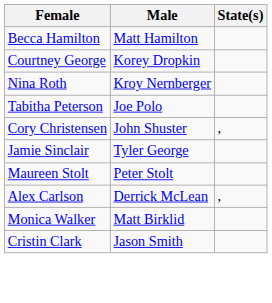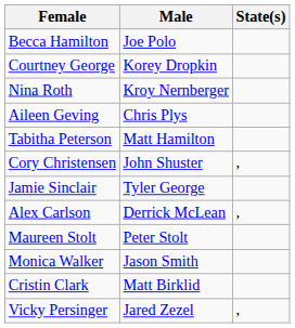Becca Hamilton | Male: Matt Hamilton -> Joe Polo
+ row: Aileen Geving | Chris Plys
Tabitha Peterson | Male: Joe Polo -> Matt Hamilton
rows swapped: Alex Carlson <-> Maureen Stolt
Monica Walker | Male: Matt Birklid -> Jason Smith
Cristin Clark | Male: Jason Smith -> Matt Birklid
+ row: Vicky Persinger | Jared Zezel | ,
